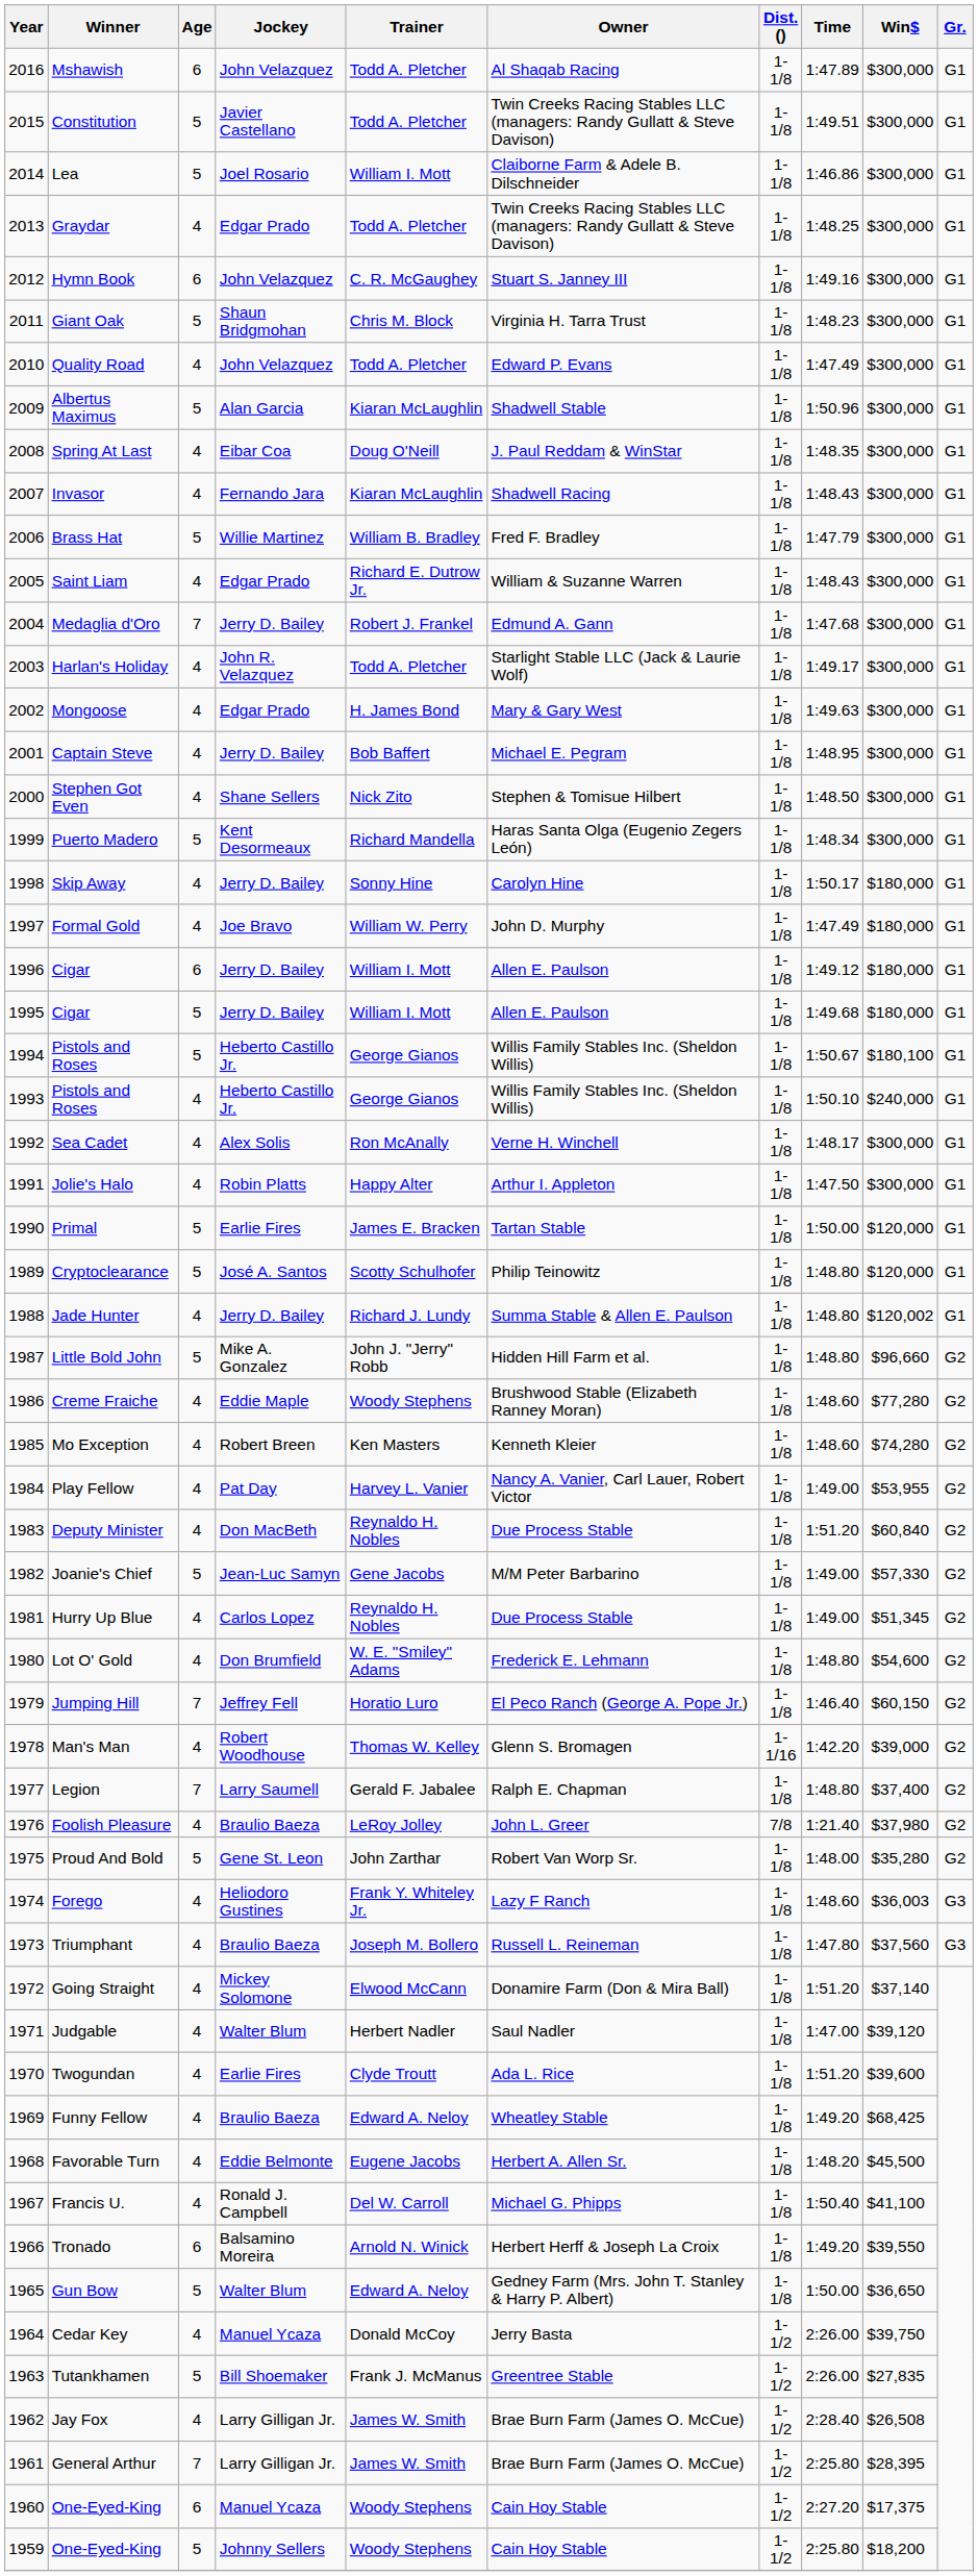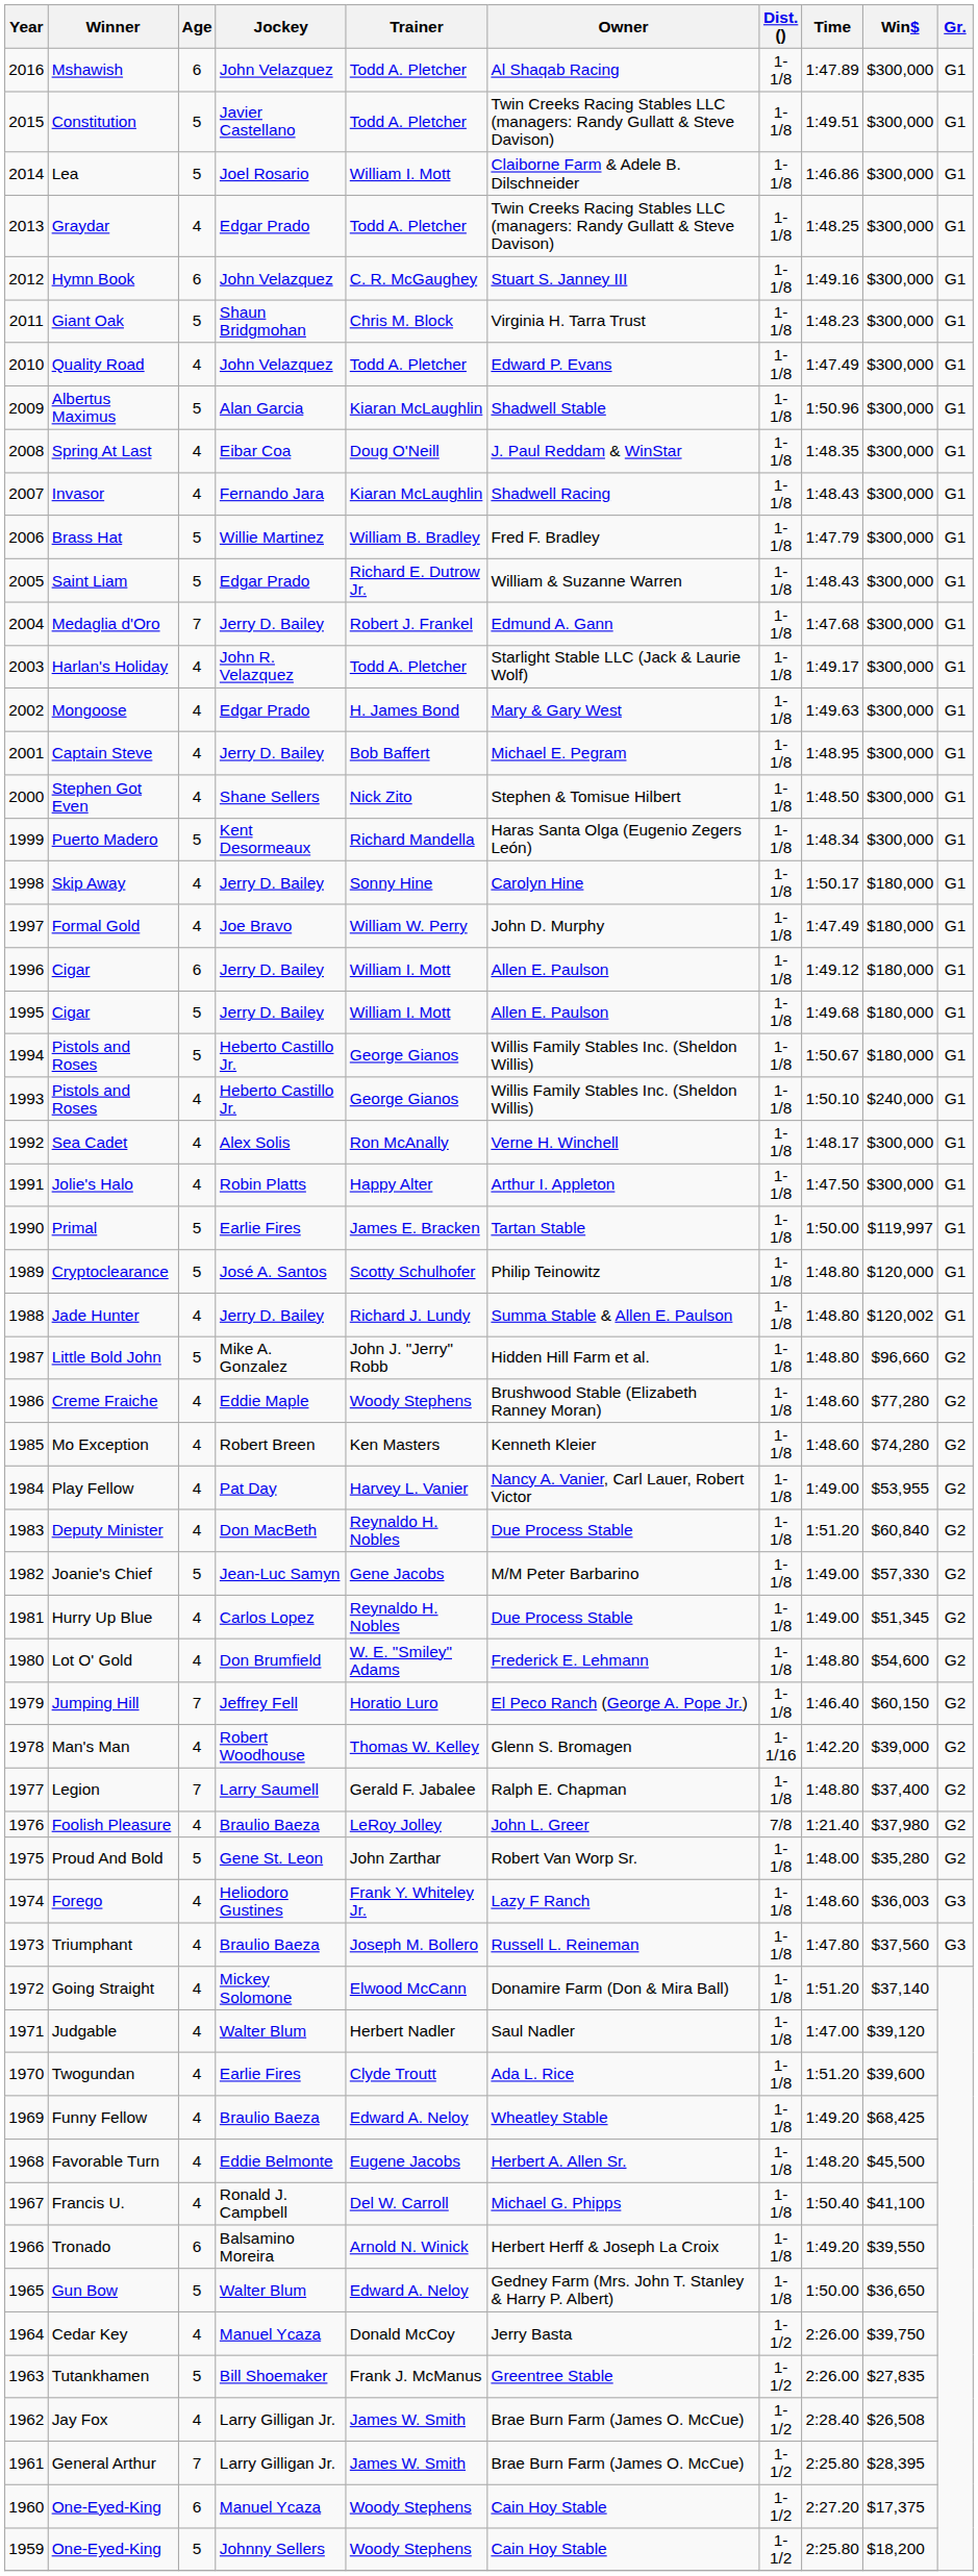Saint Liam | Age: 4 -> 5
1994 / Pistols and Roses | Win$: $180,100 -> $180,000
Primal | Win$: $120,000 -> $119,997
